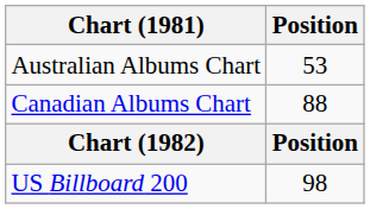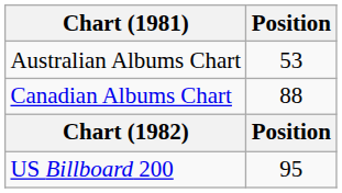US Billboard 200 | Position: 98 -> 95
